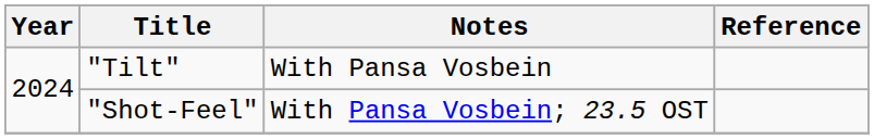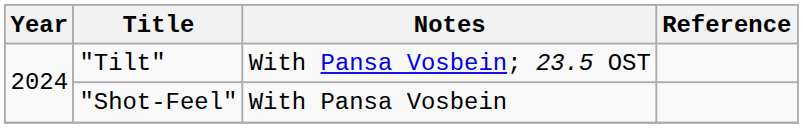"Tilt" | Notes: With Pansa Vosbein -> With Pansa Vosbein; 23.5 OST
"Shot-Feel" | Notes: With Pansa Vosbein; 23.5 OST -> With Pansa Vosbein
